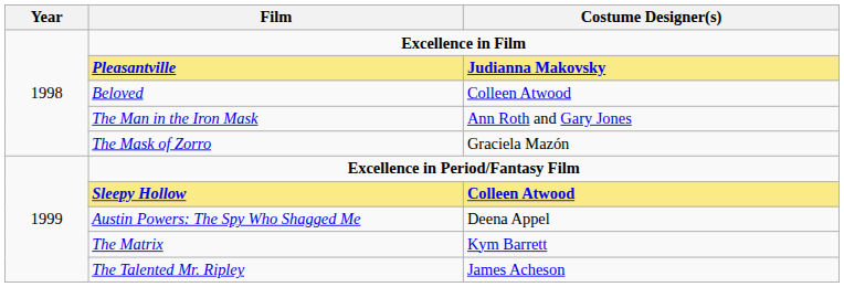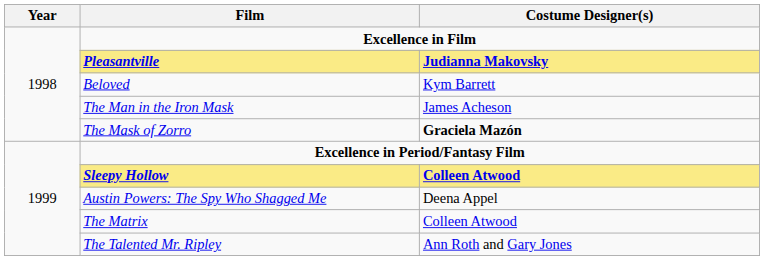Beloved | Costume Designer(s): Colleen Atwood -> Kym Barrett
The Man in the Iron Mask | Costume Designer(s): Ann Roth and Gary Jones -> James Acheson
The Mask of Zorro | Costume Designer(s): normal -> bold
The Matrix | Costume Designer(s): Kym Barrett -> Colleen Atwood
The Talented Mr. Ripley | Costume Designer(s): James Acheson -> Ann Roth and Gary Jones
